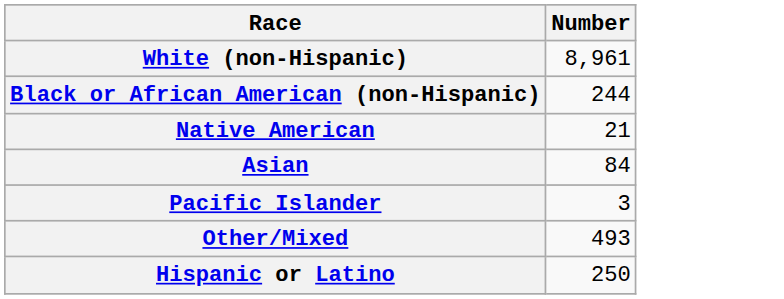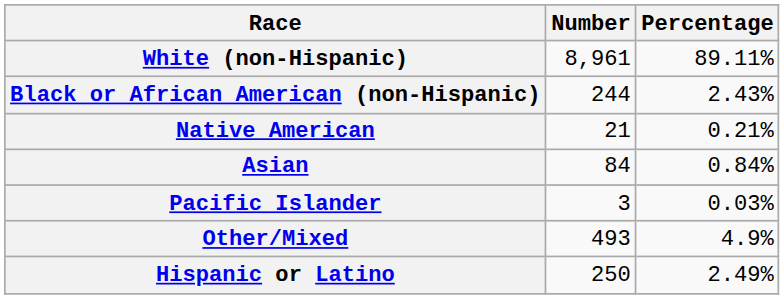+ column: Percentage | 89.11% | 2.43% | 0.21% | 0.84% | 0.03% | 4.9% | 2.49%
